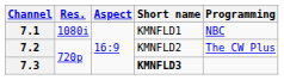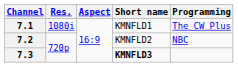7.1 | Programming: NBC -> The CW Plus
7.2 | Programming: The CW Plus -> NBC
